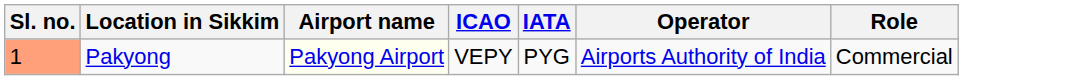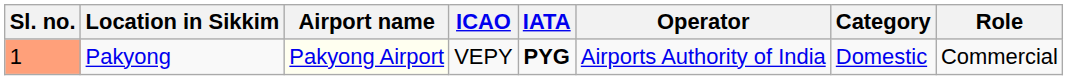+ column: Category | Domestic
Pakyong | IATA: normal -> bold
